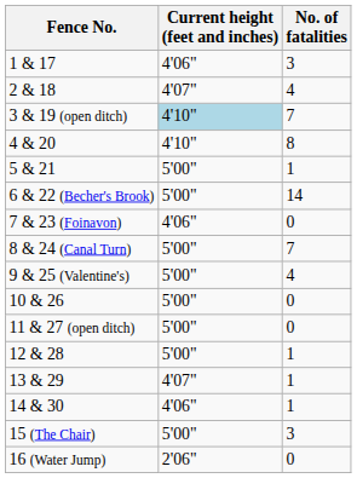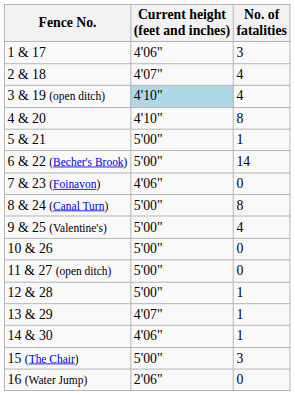3 & 19 (open ditch) | No. of fatalities: 7 -> 4
8 & 24 (Canal Turn) | No. of fatalities: 7 -> 8
